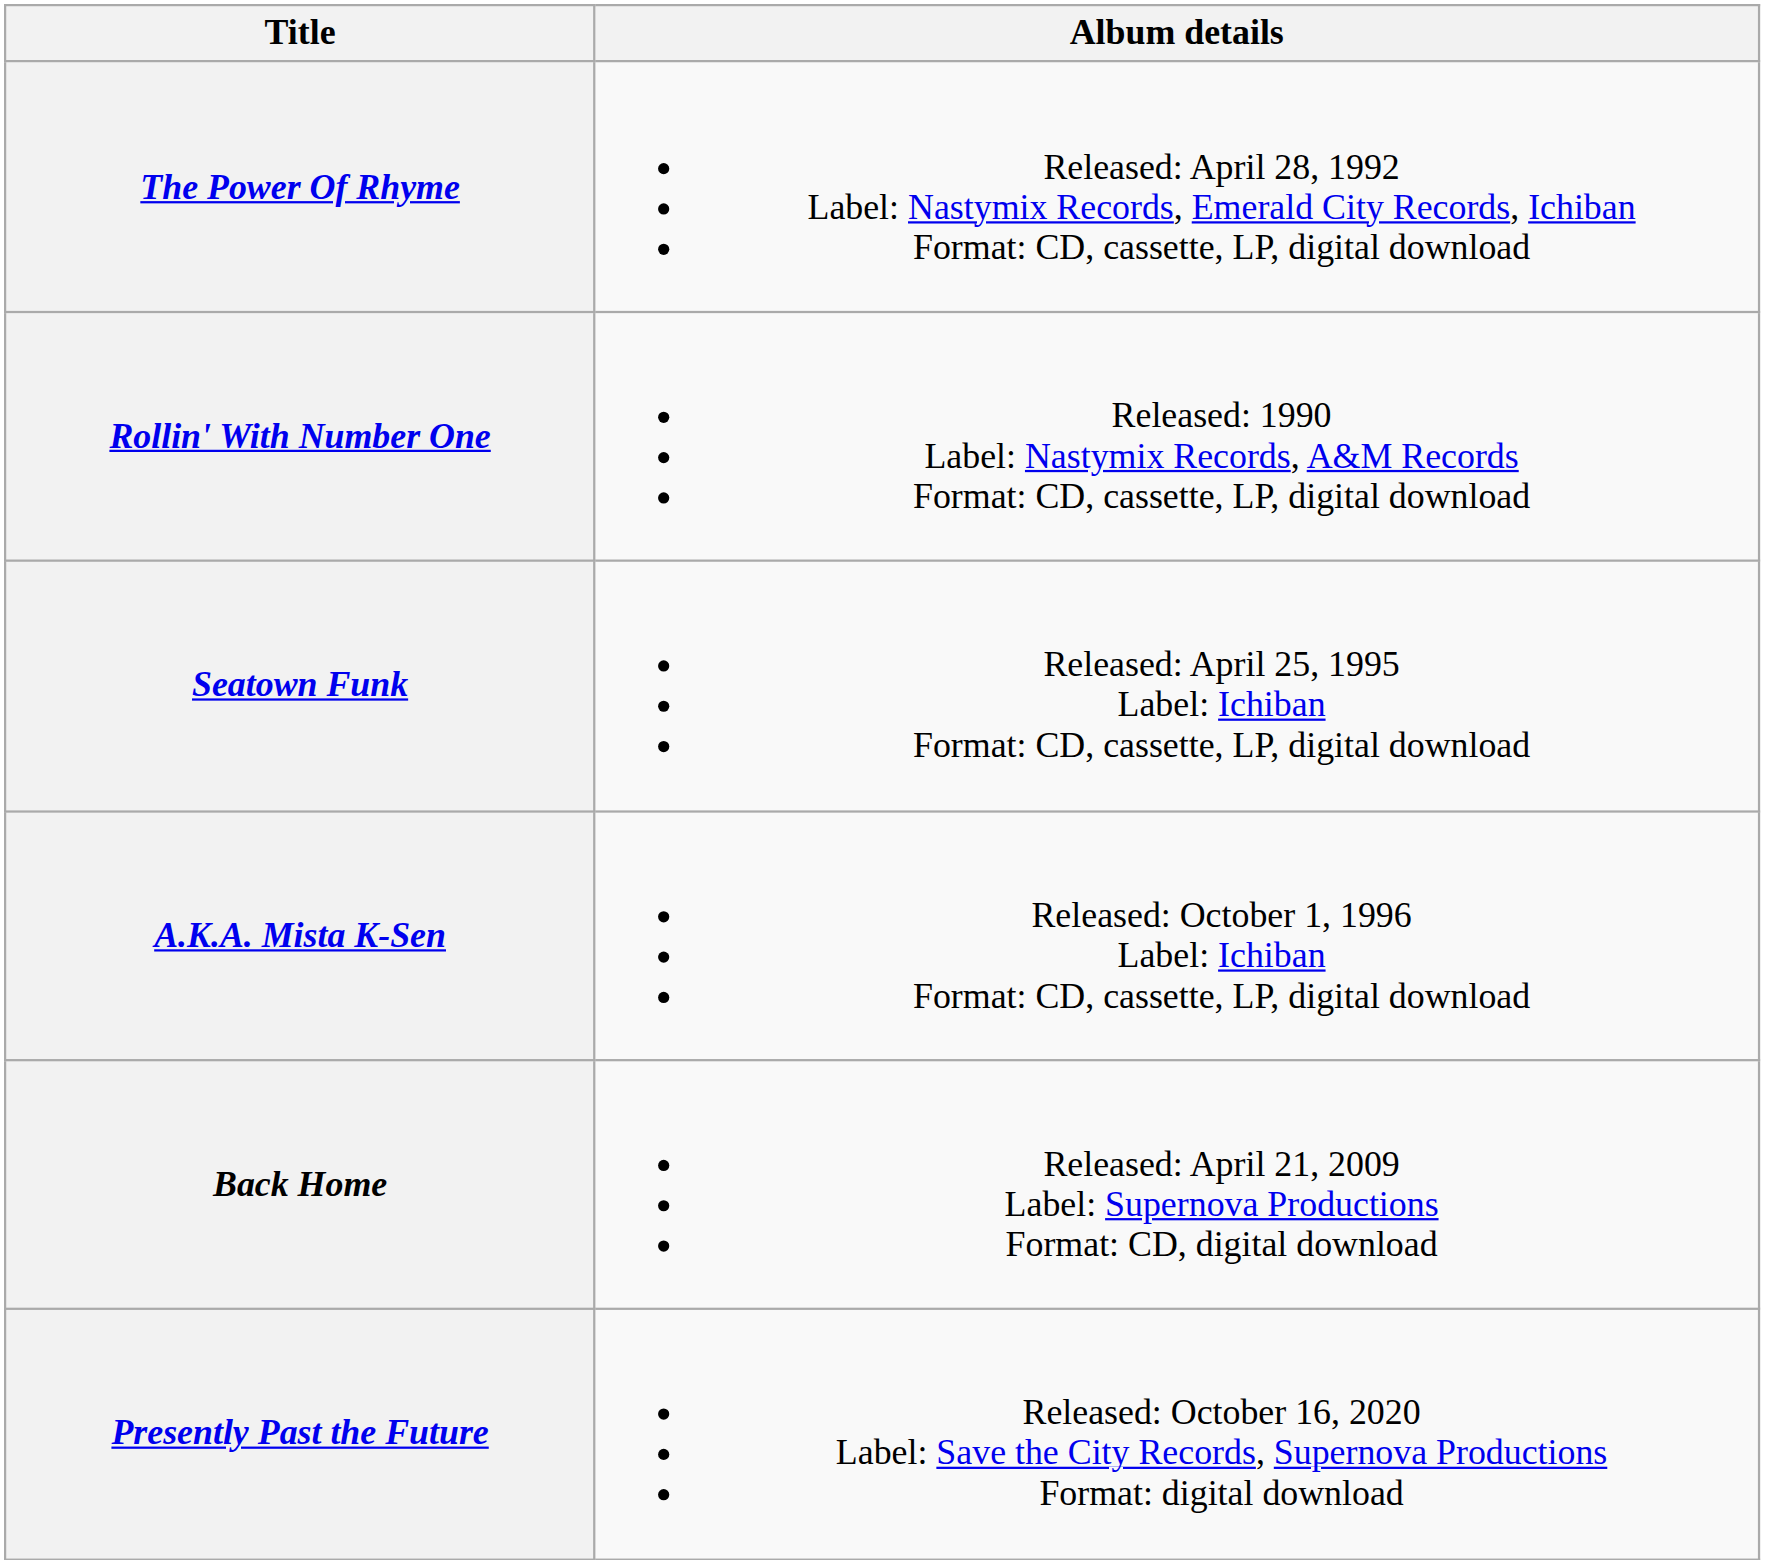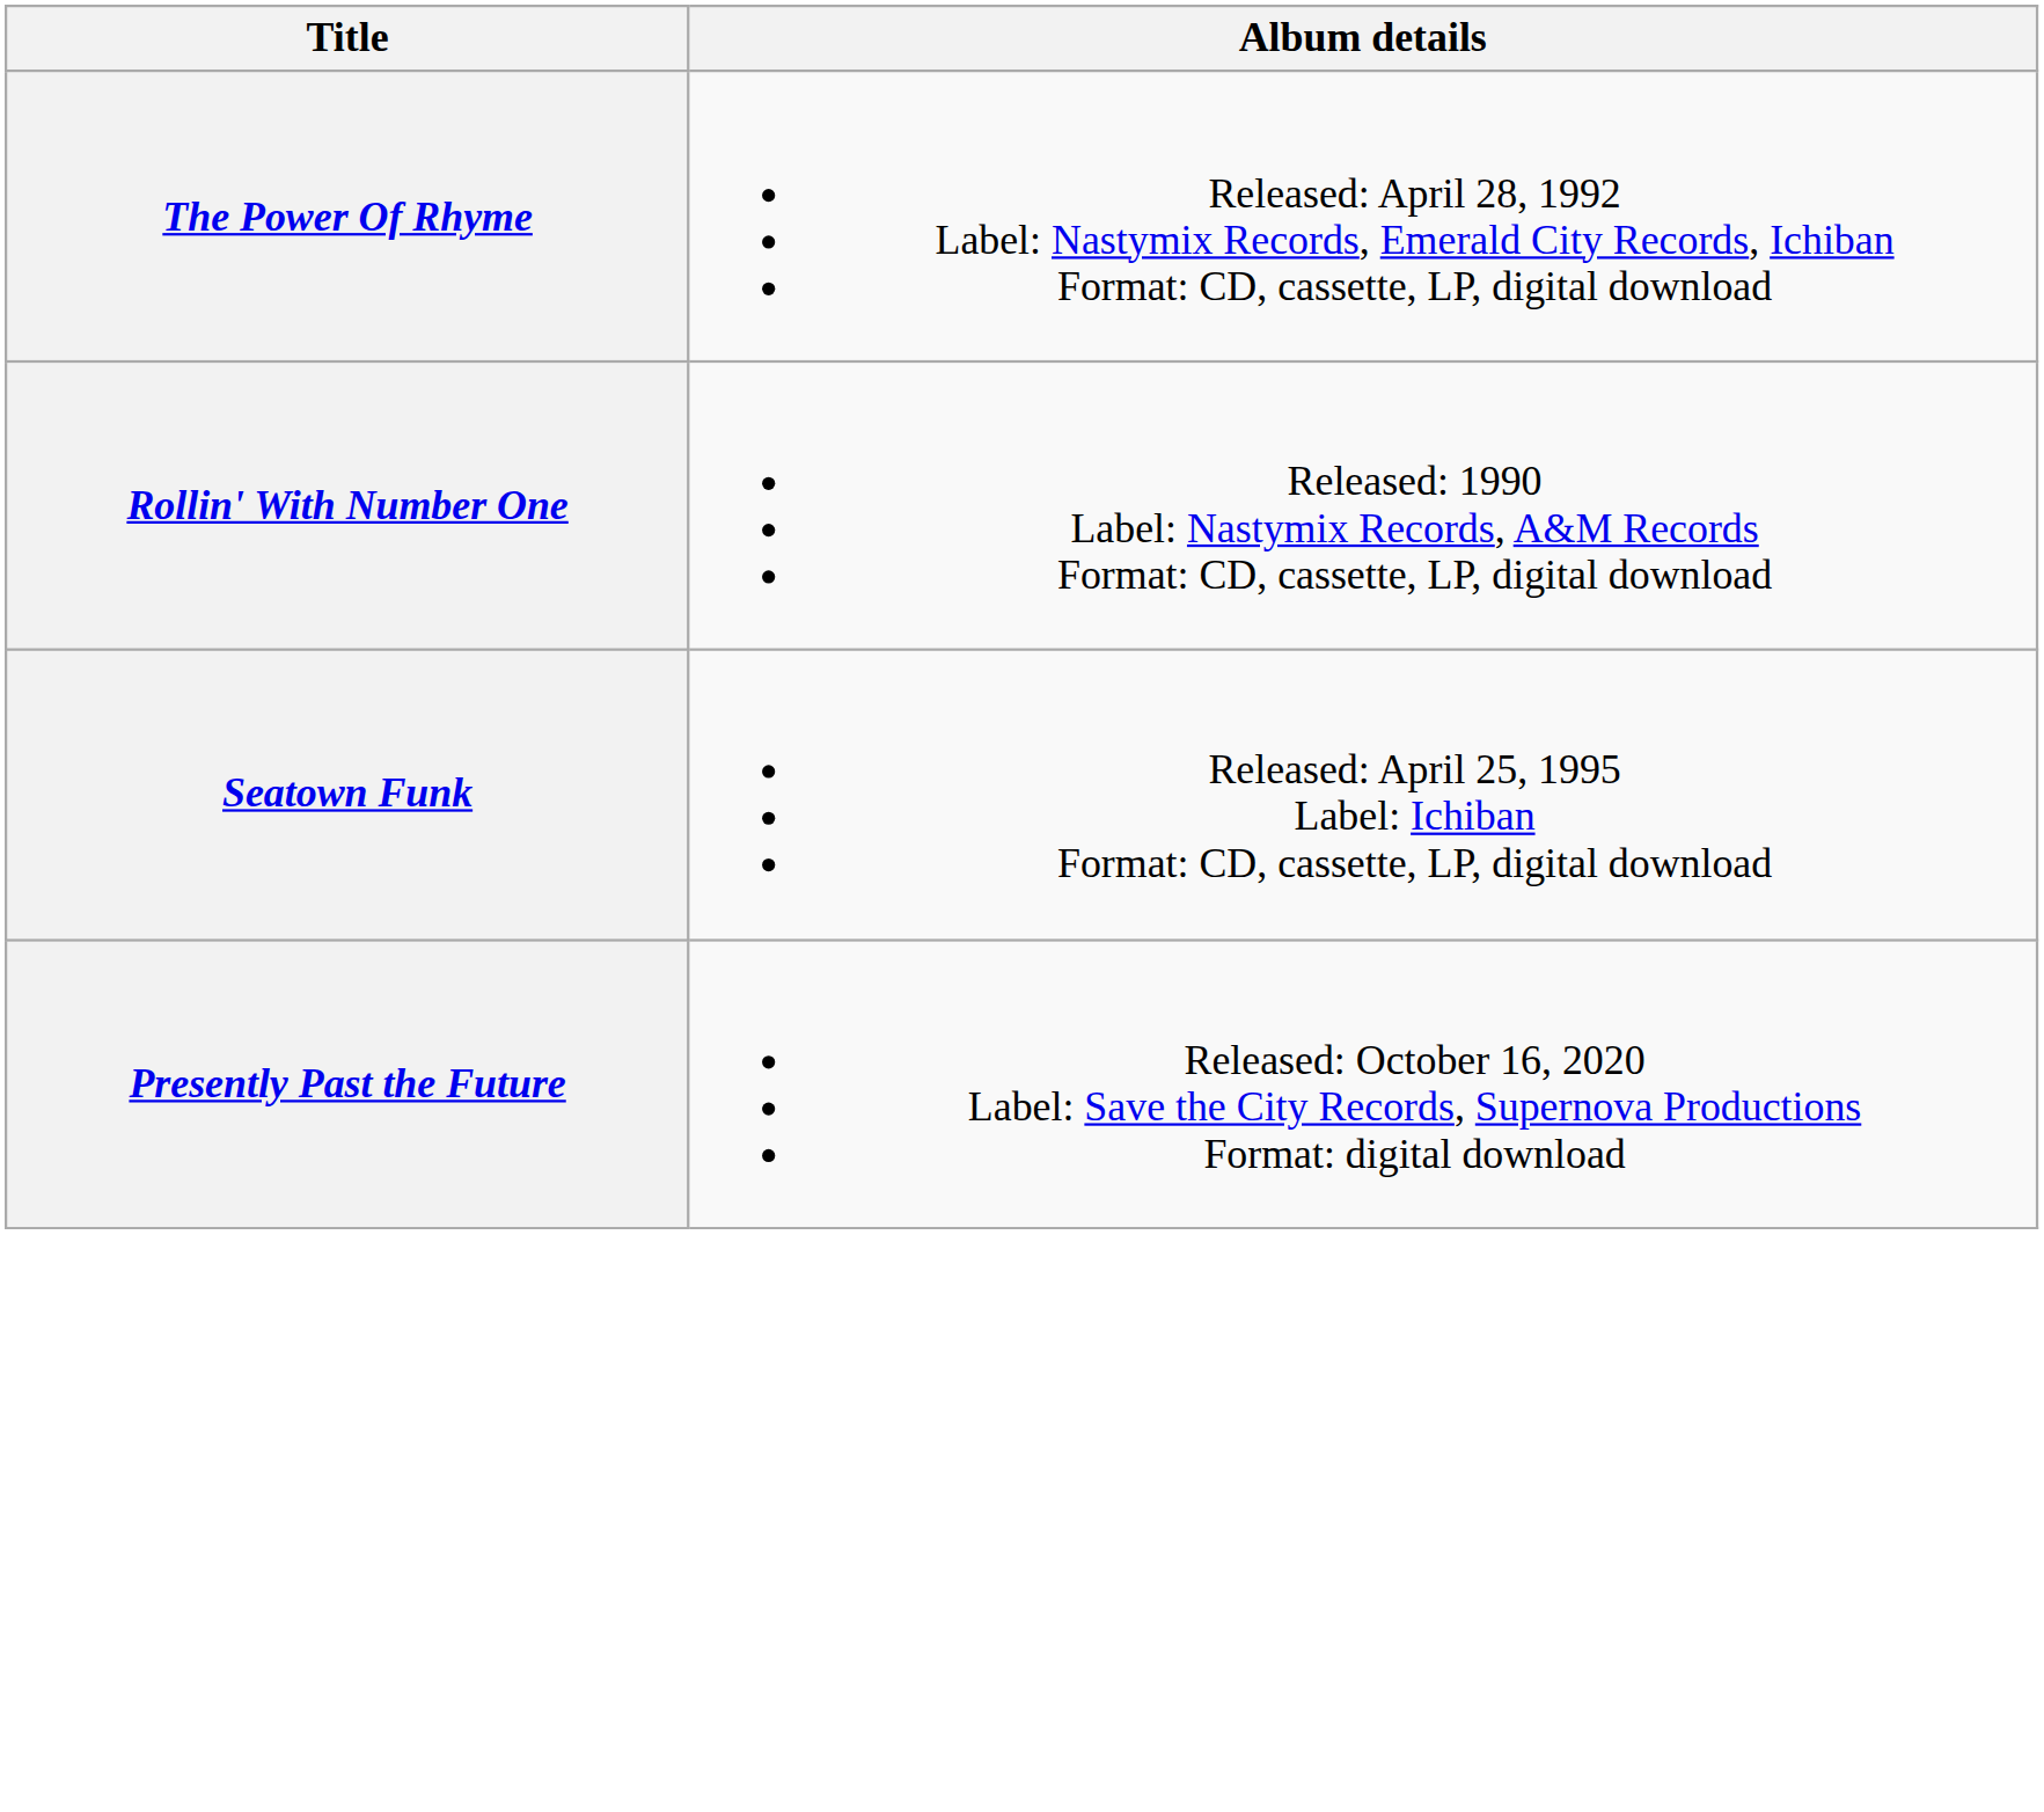- row: A.K.A. Mista K-Sen | Released: October 1, 1996 Label: Ichiban Format: CD, cassette, LP, digital download
- row: Back Home | Released: April 21, 2009 Label: Supernova Productions Format: CD, digital download
